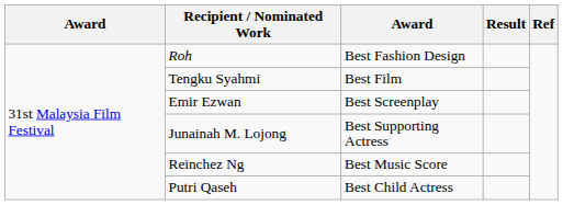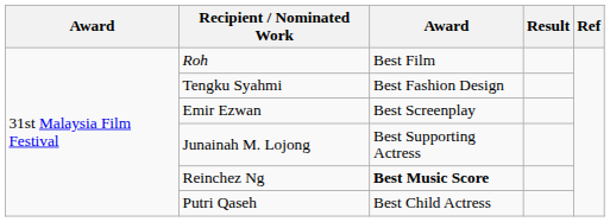Roh | column 3: Best Fashion Design -> Best Film
Tengku Syahmi | column 3: Best Film -> Best Fashion Design
Reinchez Ng | column 3: normal -> bold
